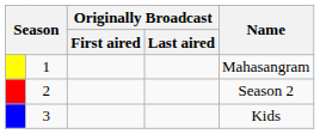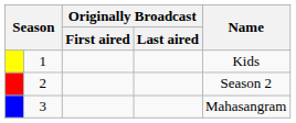1 | Name: Mahasangram -> Kids
3 | Name: Kids -> Mahasangram
